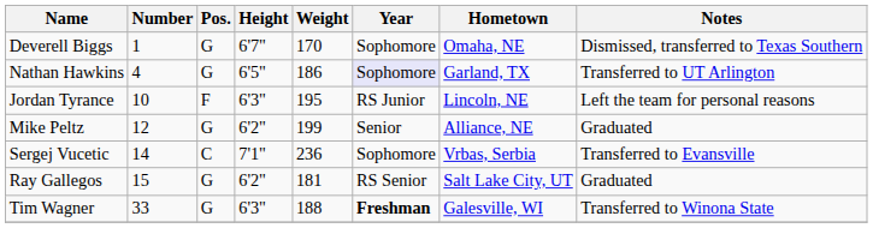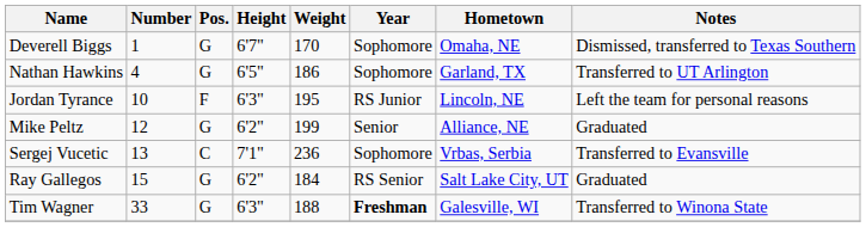Nathan Hawkins | Year: lavender background -> no background
Sergej Vucetic | Number: 14 -> 13
Ray Gallegos | Weight: 181 -> 184
